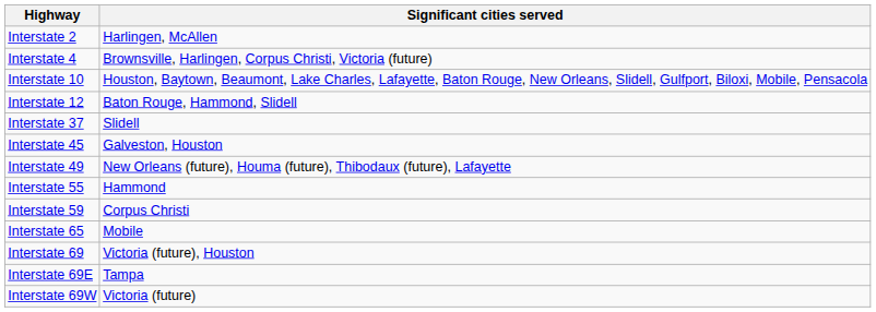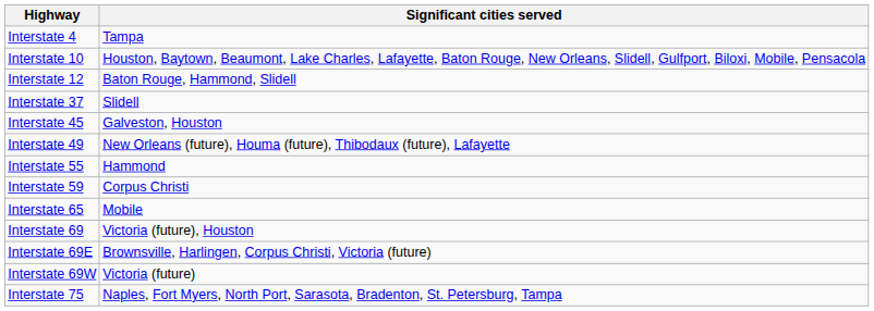- row: Interstate 2 | Harlingen, McAllen
Interstate 4 | Significant cities served: Brownsville, Harlingen, Corpus Christi, Victoria (future) -> Tampa
Interstate 69E | Significant cities served: Tampa -> Brownsville, Harlingen, Corpus Christi, Victoria (future)
+ row: Interstate 75 | Naples, Fort Myers, North Port, Sarasota, Bradenton, St. Petersburg, Tampa
